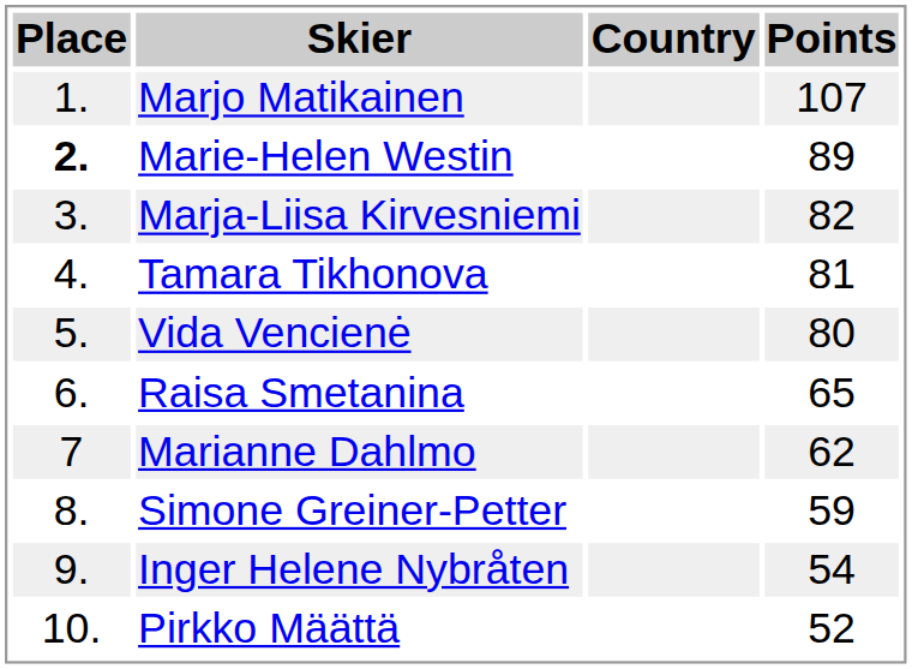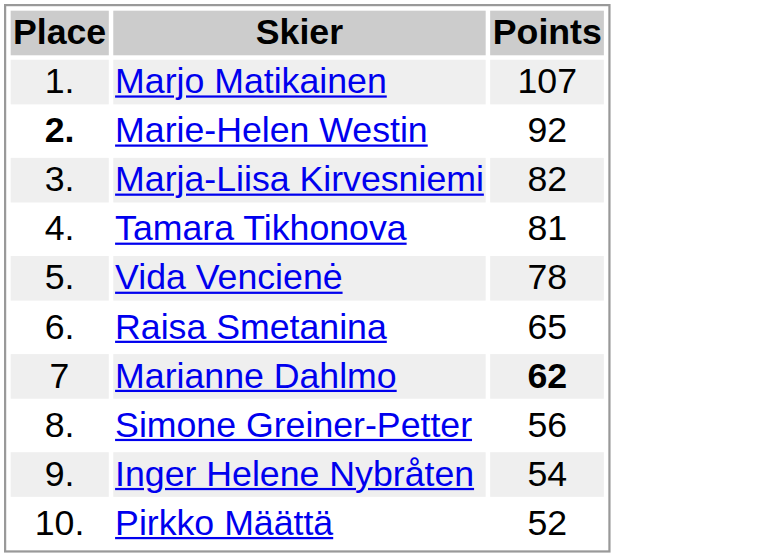- column: Country
Marie-Helen Westin | Points: 89 -> 92
Vida Vencienė | Points: 80 -> 78
Marianne Dahlmo | Points: normal -> bold
Simone Greiner-Petter | Points: 59 -> 56
